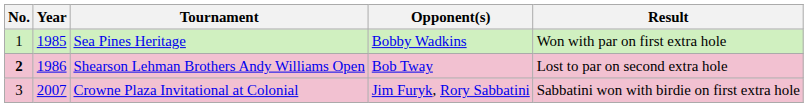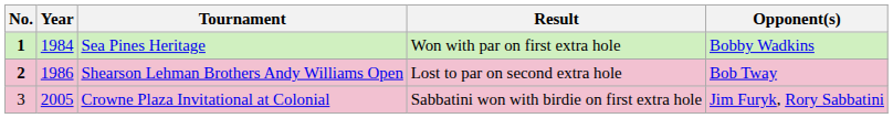columns swapped: Opponent(s) <-> Result
Sea Pines Heritage | No.: normal -> bold
Sea Pines Heritage | Year: 1985 -> 1984
Crowne Plaza Invitational at Colonial | Year: 2007 -> 2005
